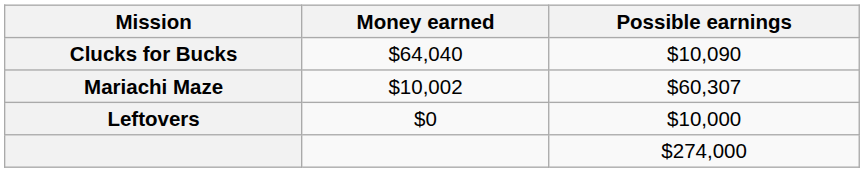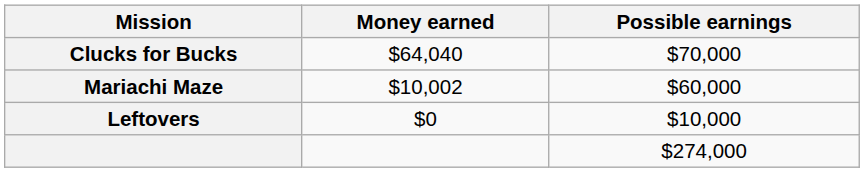Clucks for Bucks | Possible earnings: $10,090 -> $70,000
Mariachi Maze | Possible earnings: $60,307 -> $60,000
